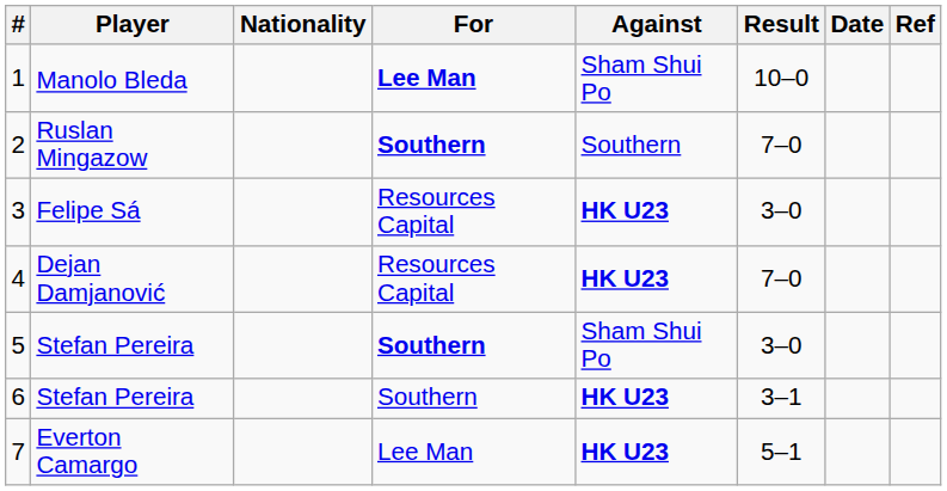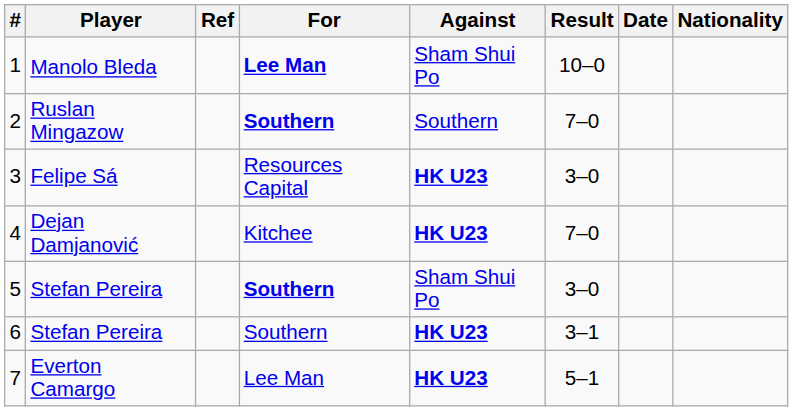columns swapped: Nationality <-> Ref
4 | For: Resources Capital -> Kitchee
